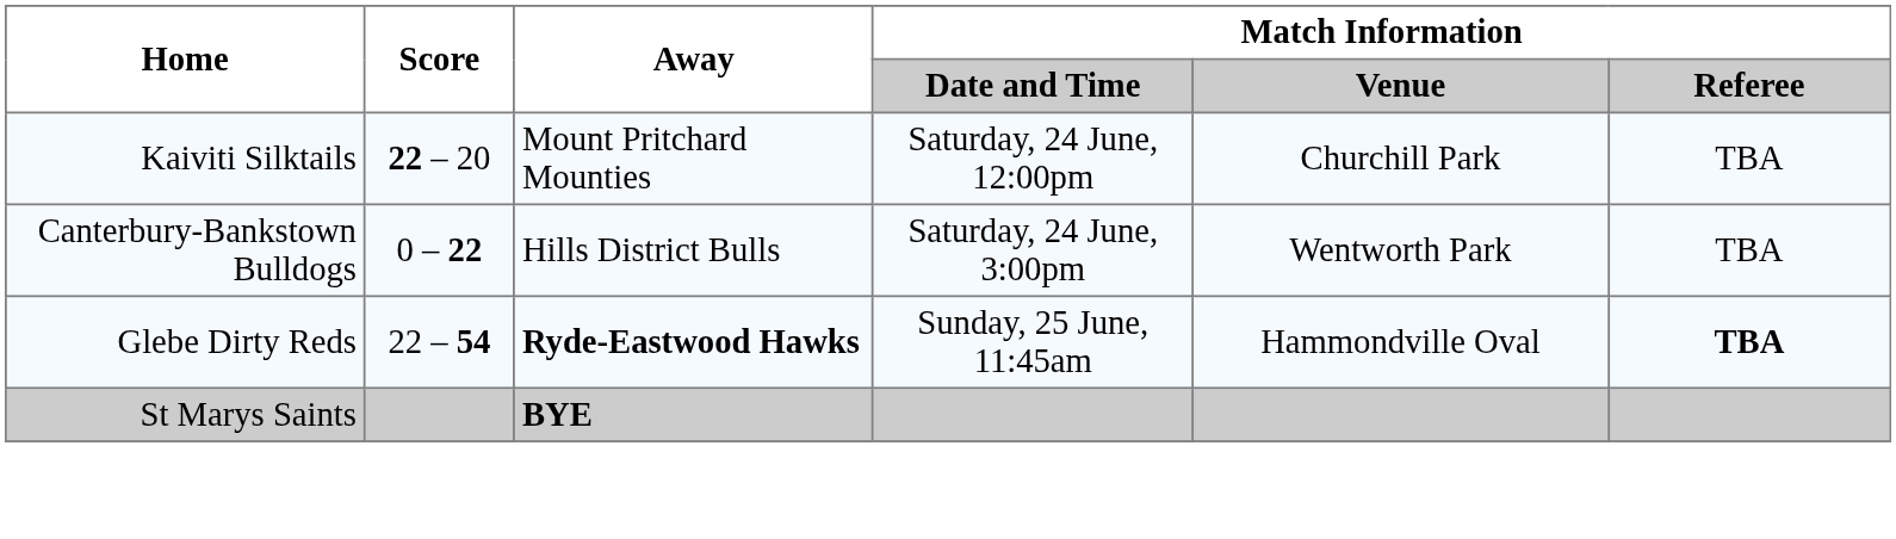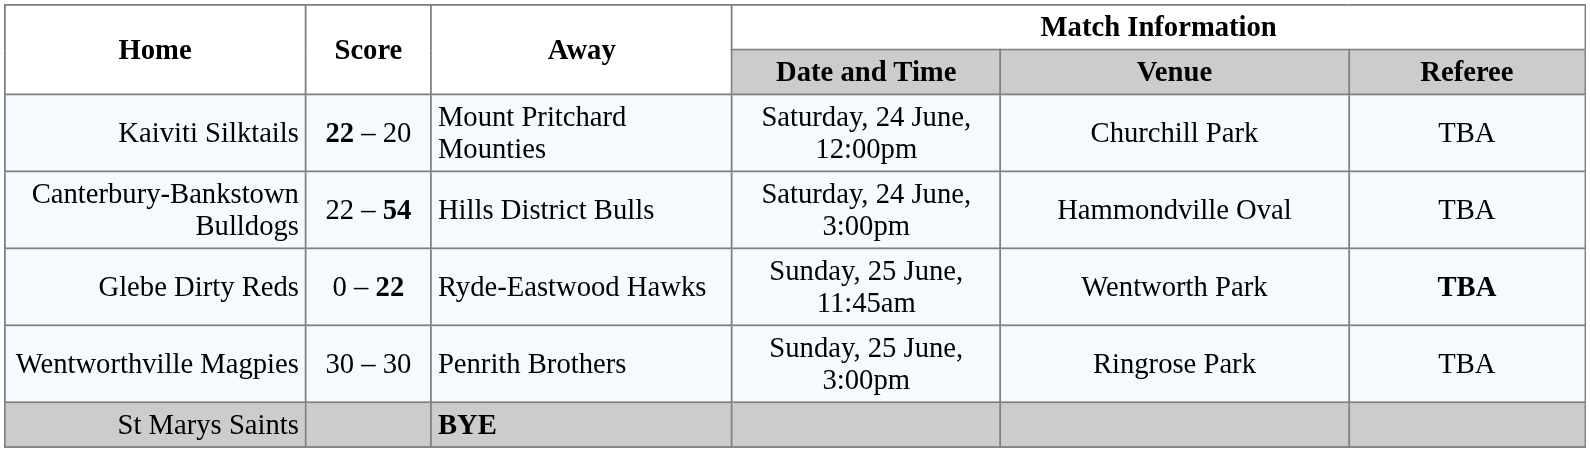Canterbury-Bankstown Bulldogs | Score: 0 – 22 -> 22 – 54
Canterbury-Bankstown Bulldogs | Match Information / Venue: Wentworth Park -> Hammondville Oval
Glebe Dirty Reds | Score: 22 – 54 -> 0 – 22
Glebe Dirty Reds | Away: bold -> normal
Glebe Dirty Reds | Match Information / Venue: Hammondville Oval -> Wentworth Park
+ row: Wentworthville Magpies | 30 – 30 | Penrith Brothers | Sunday, 25 June, 3:00pm | Ringrose Park | TBA
